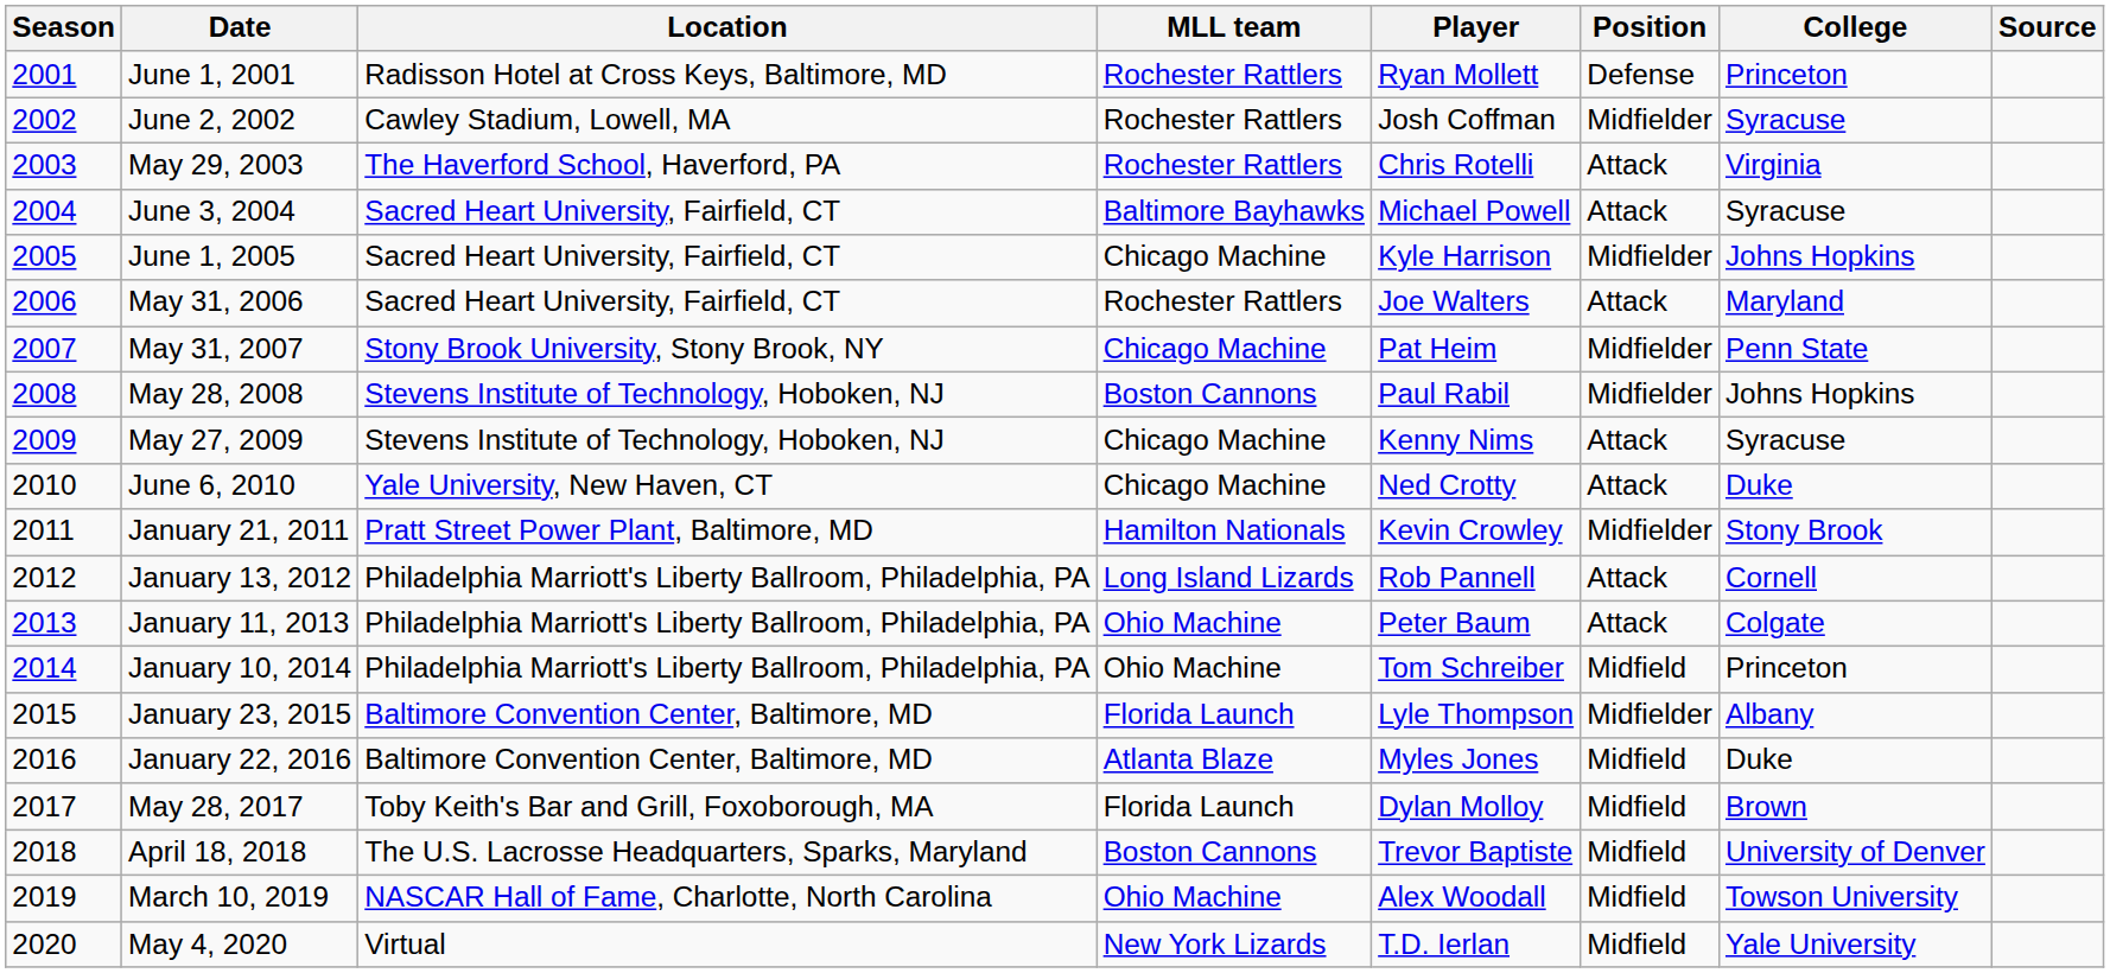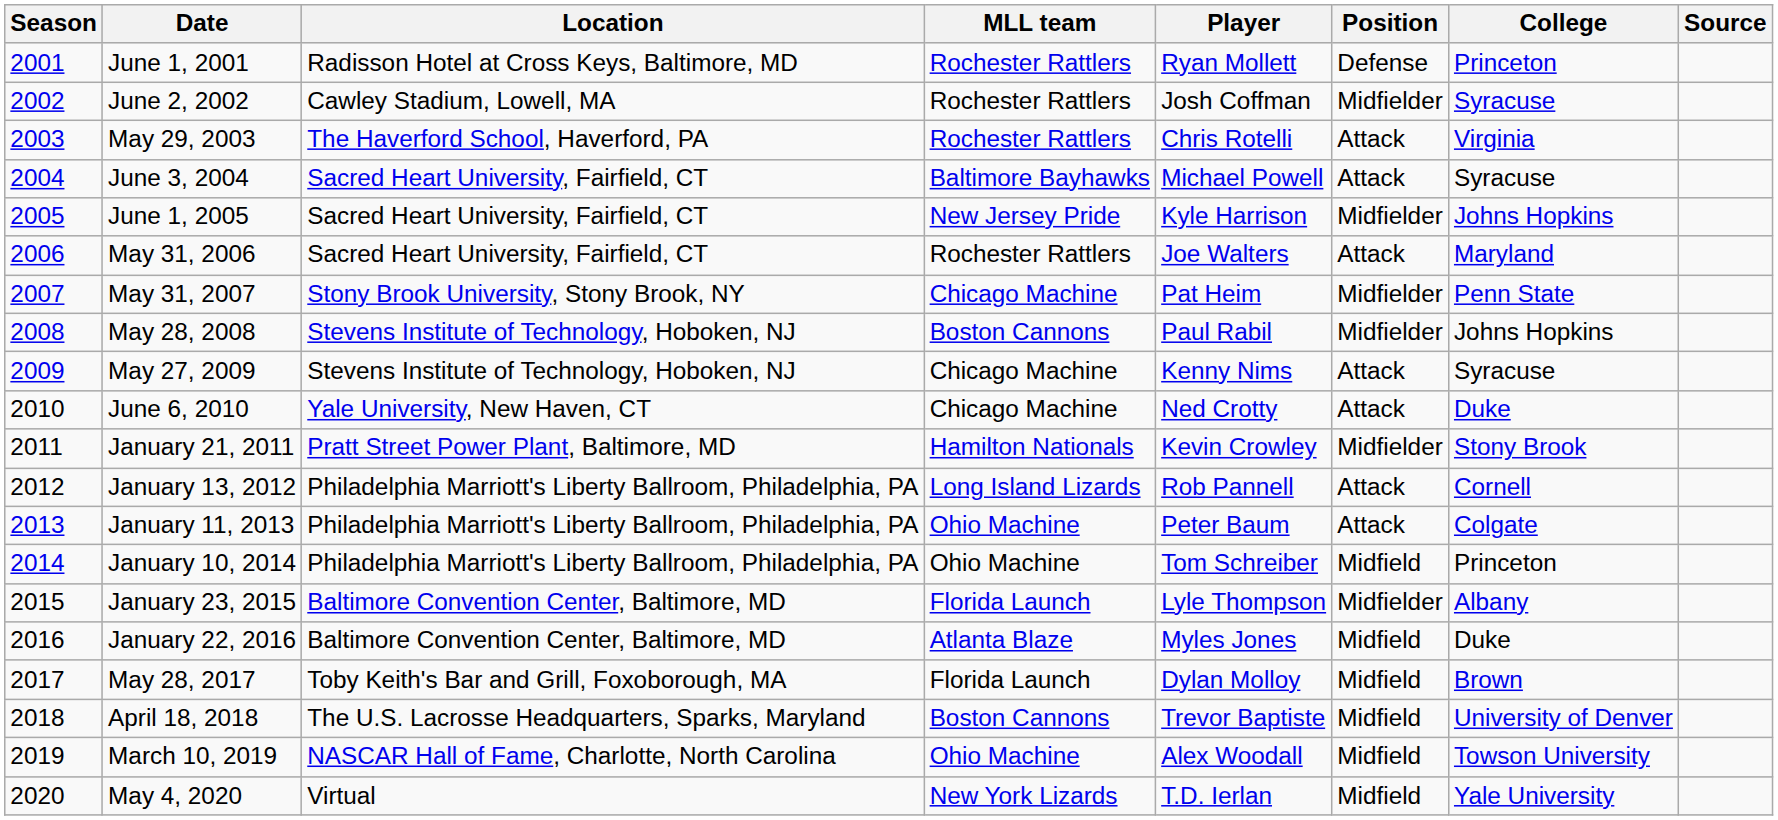June 1, 2005 | MLL team: Chicago Machine -> New Jersey Pride
